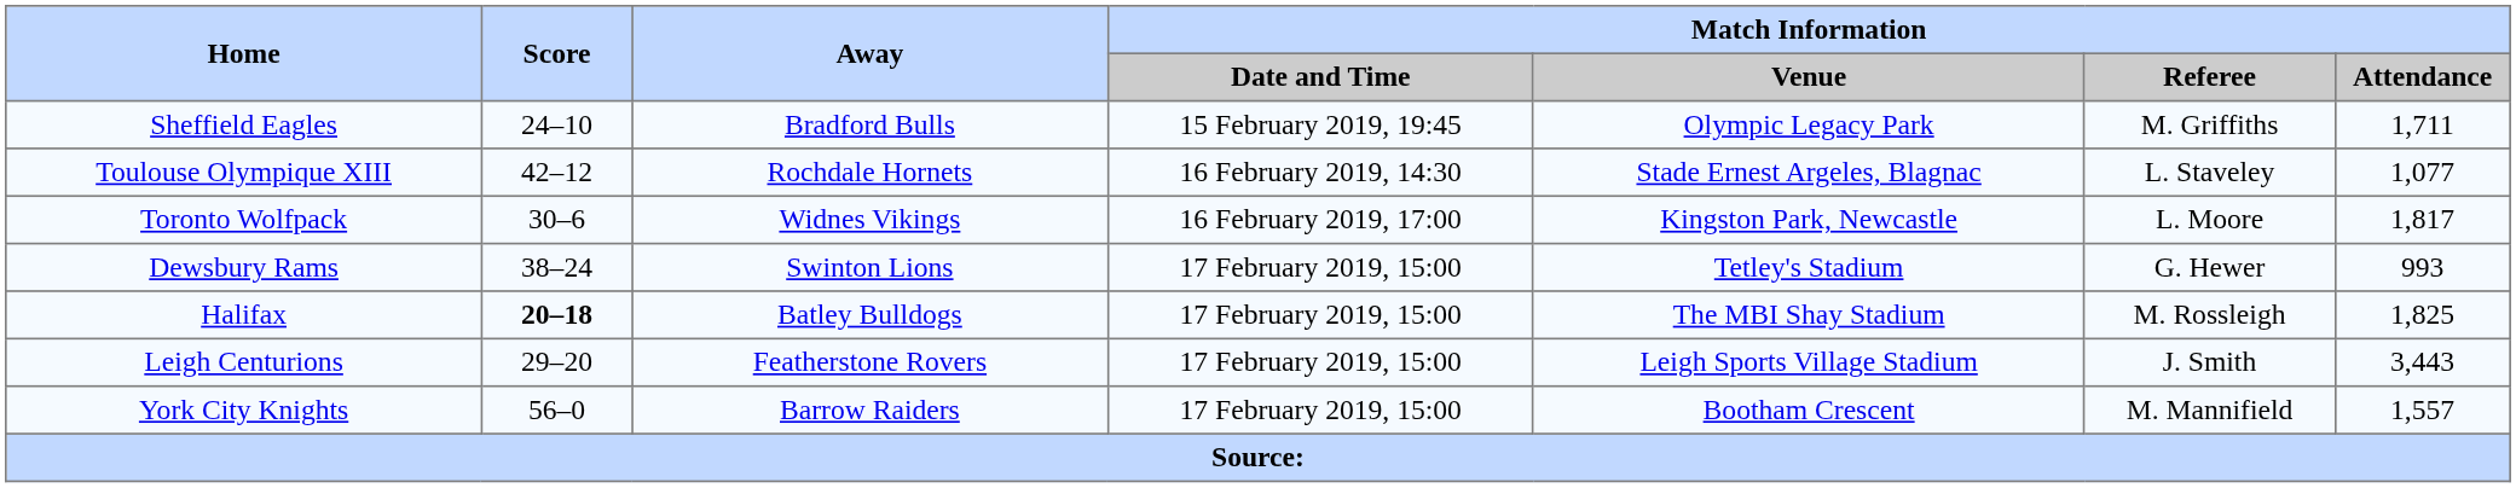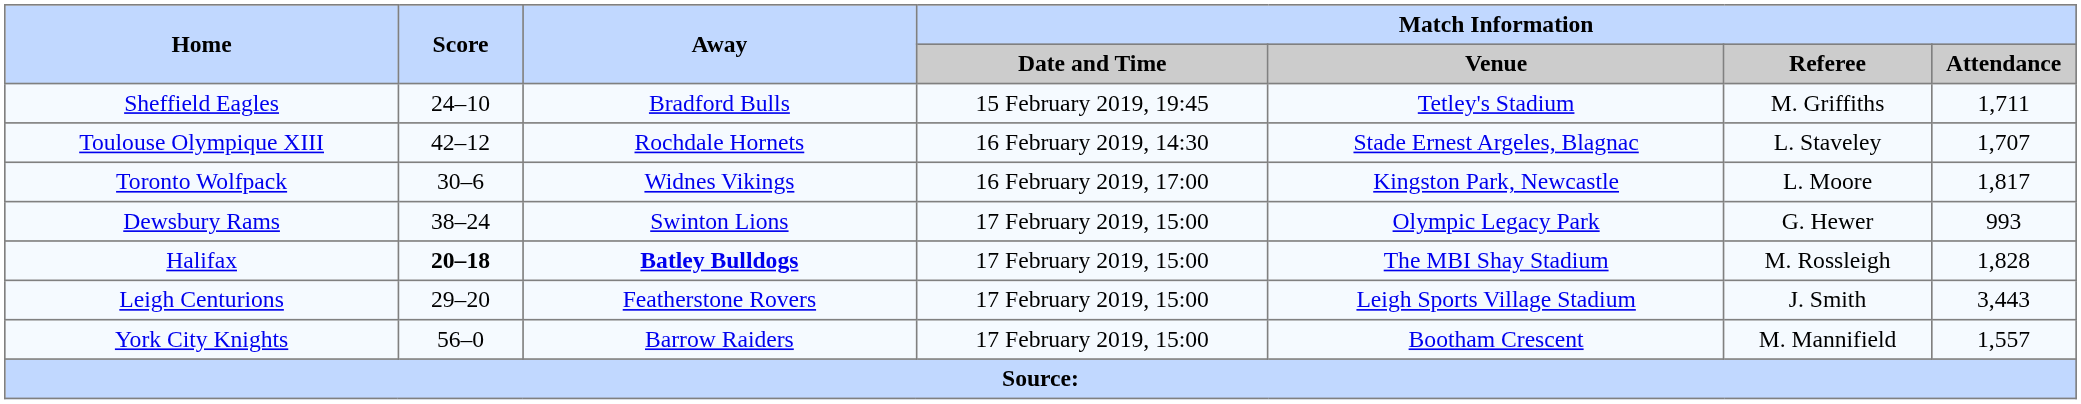Sheffield Eagles | Match Information / Venue: Olympic Legacy Park -> Tetley's Stadium
Toulouse Olympique XIII | Match Information / Attendance: 1,077 -> 1,707
Dewsbury Rams | Match Information / Venue: Tetley's Stadium -> Olympic Legacy Park
Halifax | Away: normal -> bold
Halifax | Match Information / Attendance: 1,825 -> 1,828
